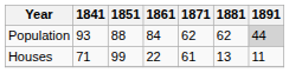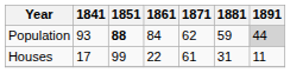Population | 1851: normal -> bold
Population | 1881: 62 -> 59
Houses | 1841: 71 -> 17
Houses | 1881: 13 -> 31
